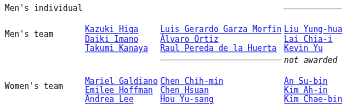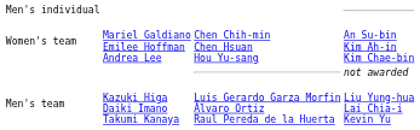rows swapped: Men's team <-> Women's team
